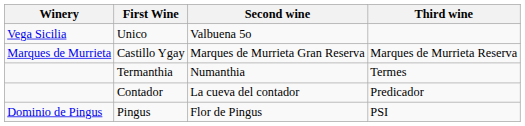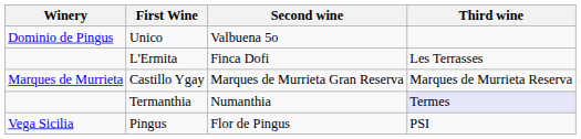Unico | Winery: Vega Sicilia -> Dominio de Pingus
+ row: L'Ermita | Finca Dofi | Les Terrasses
Termanthia | Third wine: no background -> lavender background
- row: Contador | La cueva del contador | Predicador
Pingus | Winery: Dominio de Pingus -> Vega Sicilia
